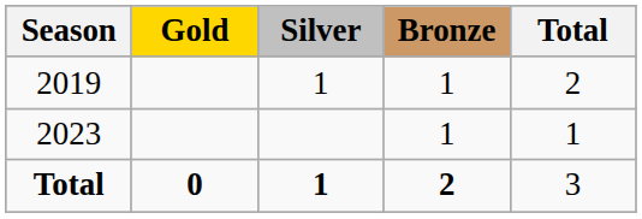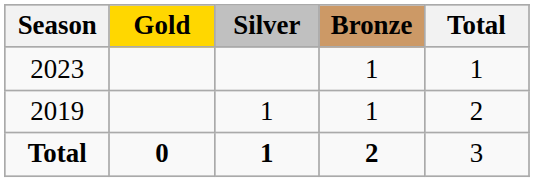rows swapped: 2019 <-> 2023
